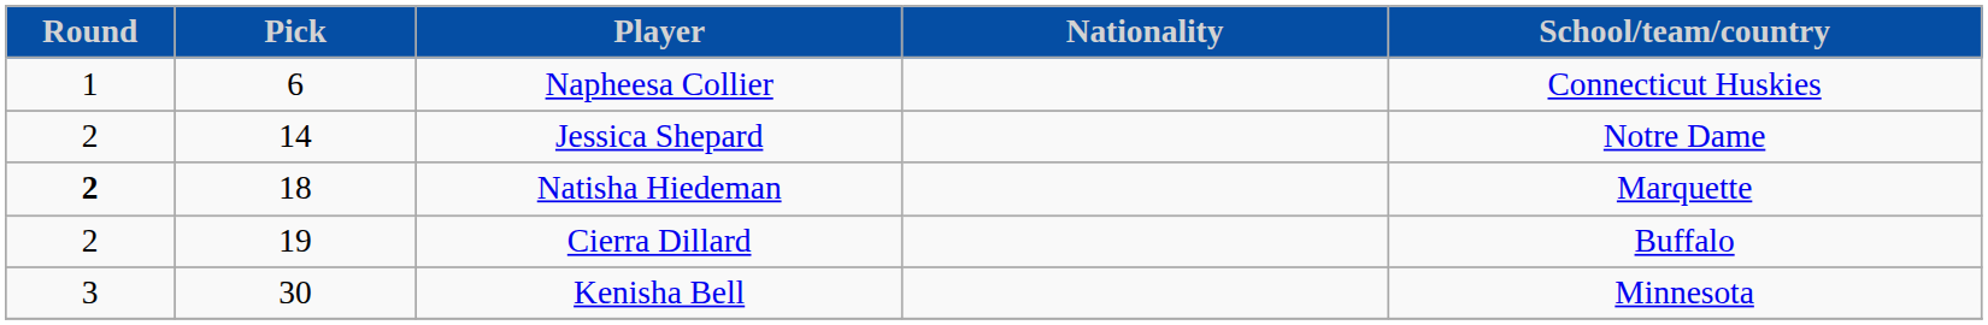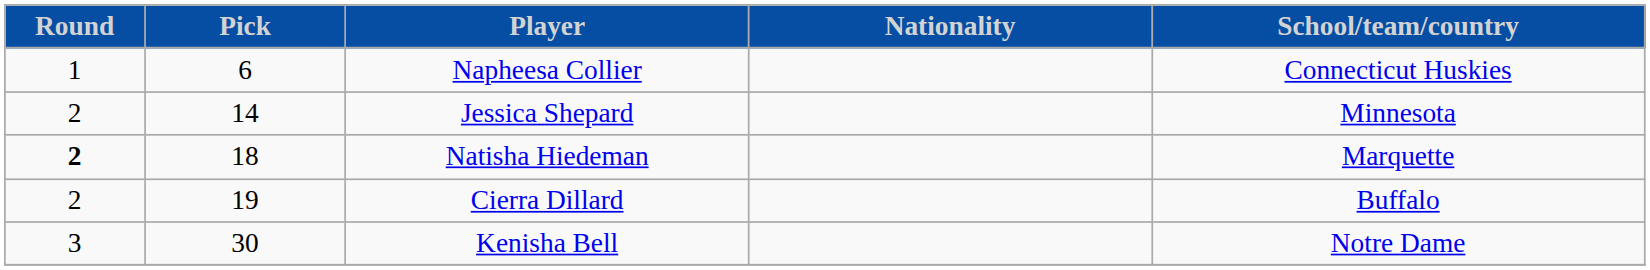Jessica Shepard | School/team/country: Notre Dame -> Minnesota
Kenisha Bell | School/team/country: Minnesota -> Notre Dame
